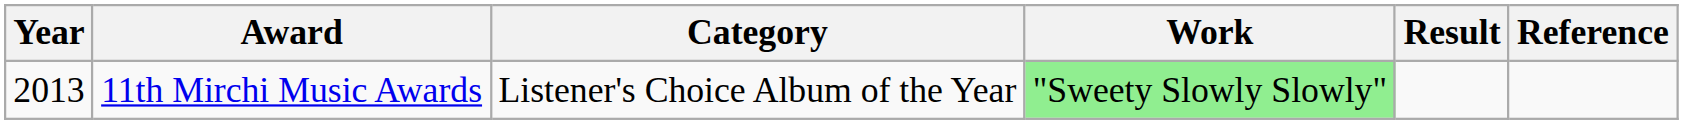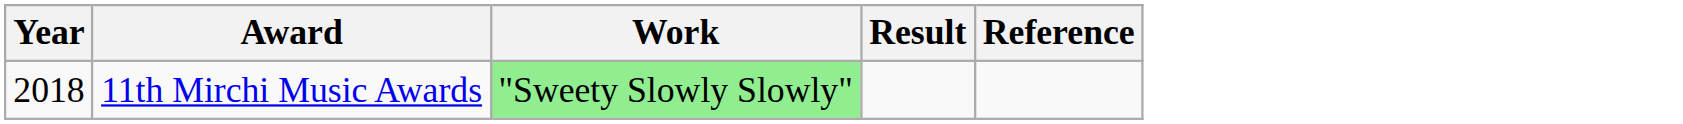- column: Category | Listener's Choice Album of the Year
11th Mirchi Music Awards | Year: 2013 -> 2018
